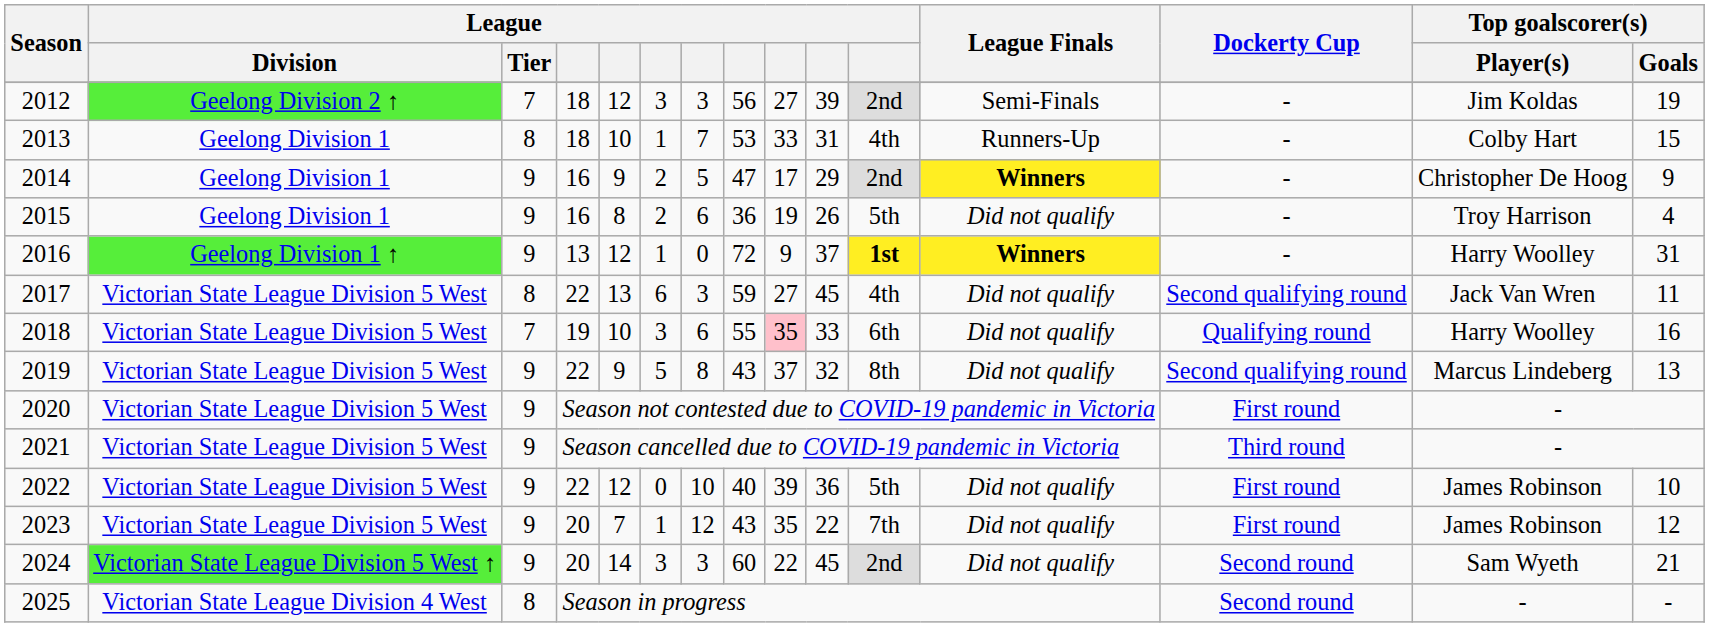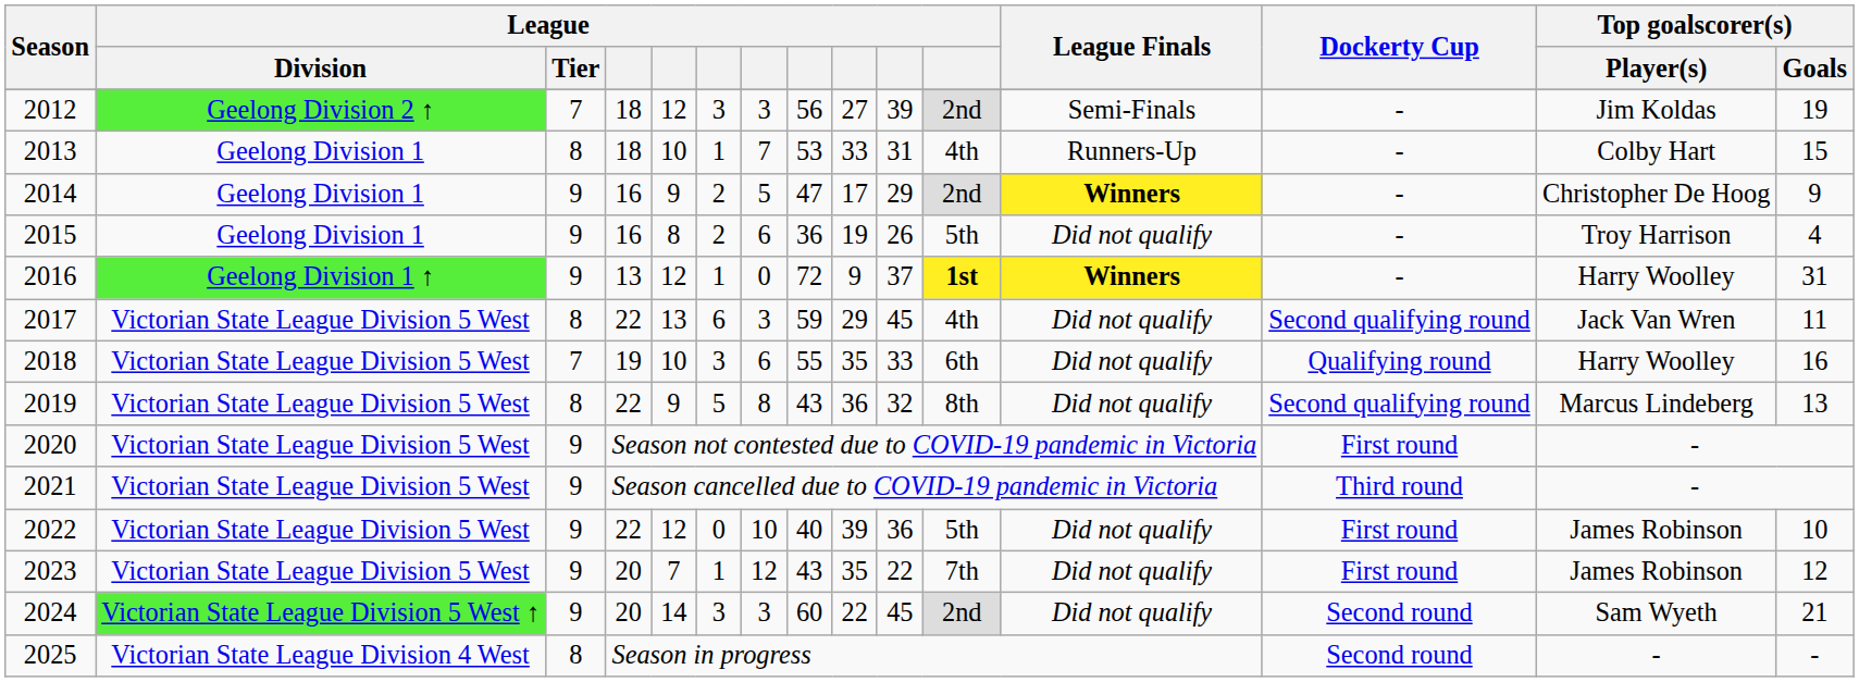2017 | column 9: 27 -> 29
2018 | column 9: pink background -> no background
2019 | League / Tier: 9 -> 8
2019 | column 9: 37 -> 36
